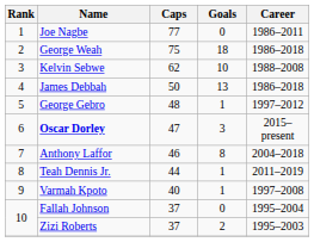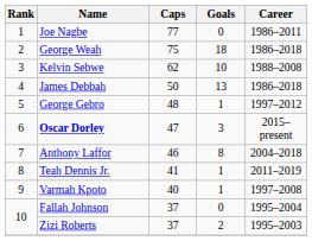Teah Dennis Jr. | Caps: 44 -> 41
